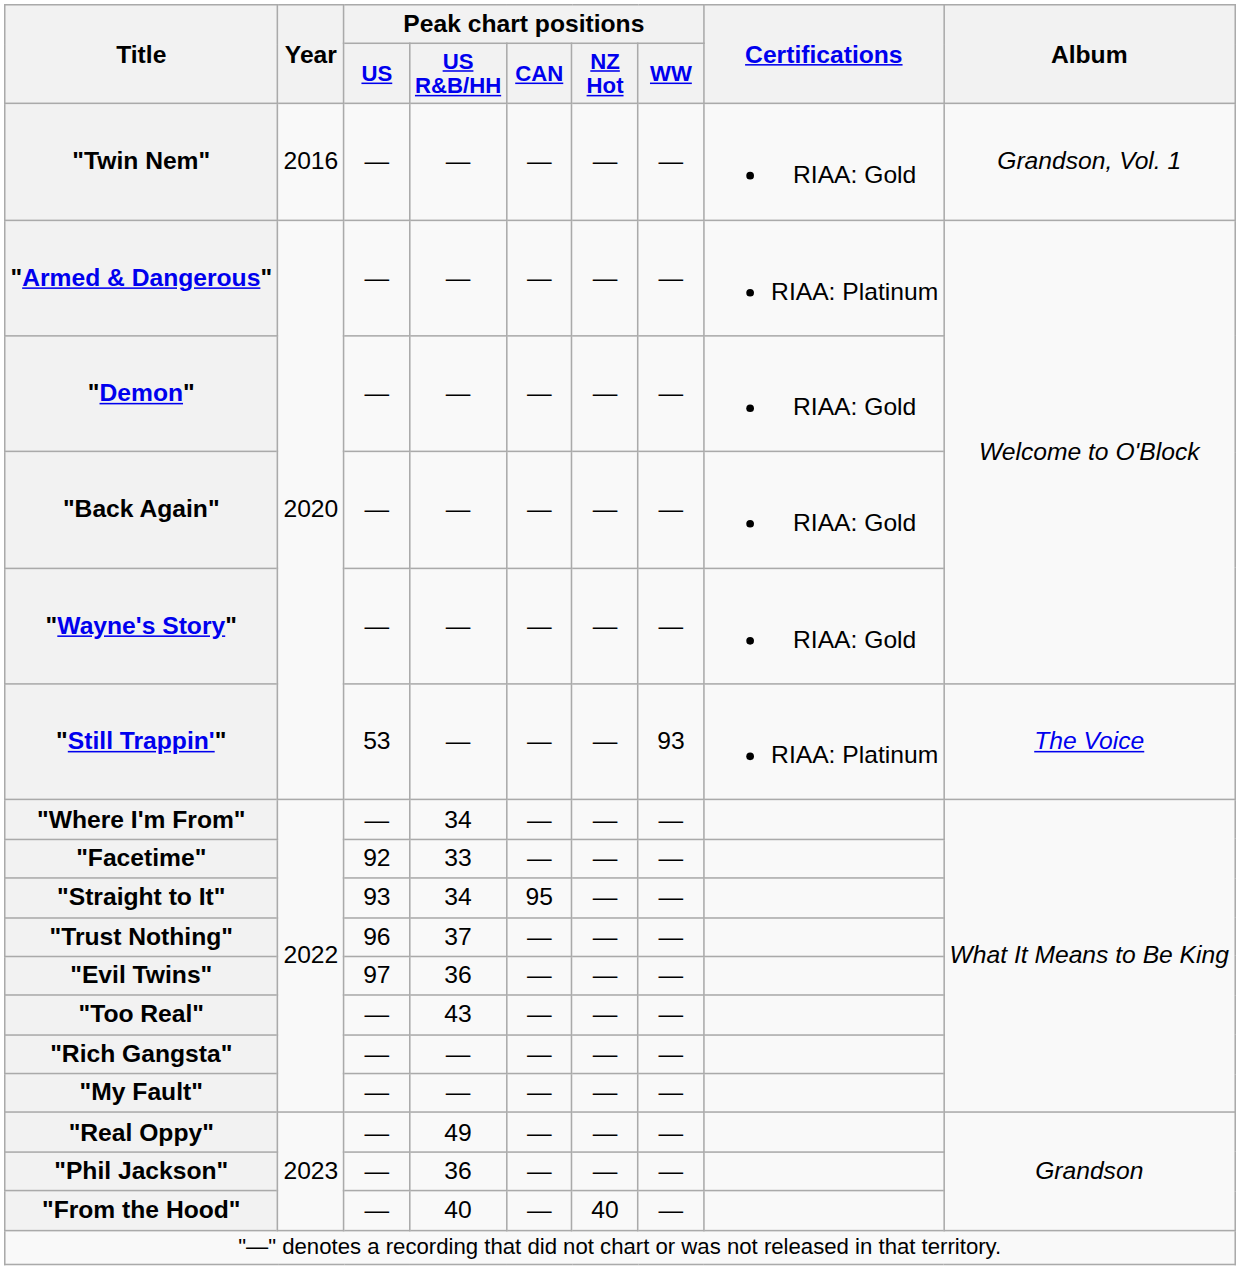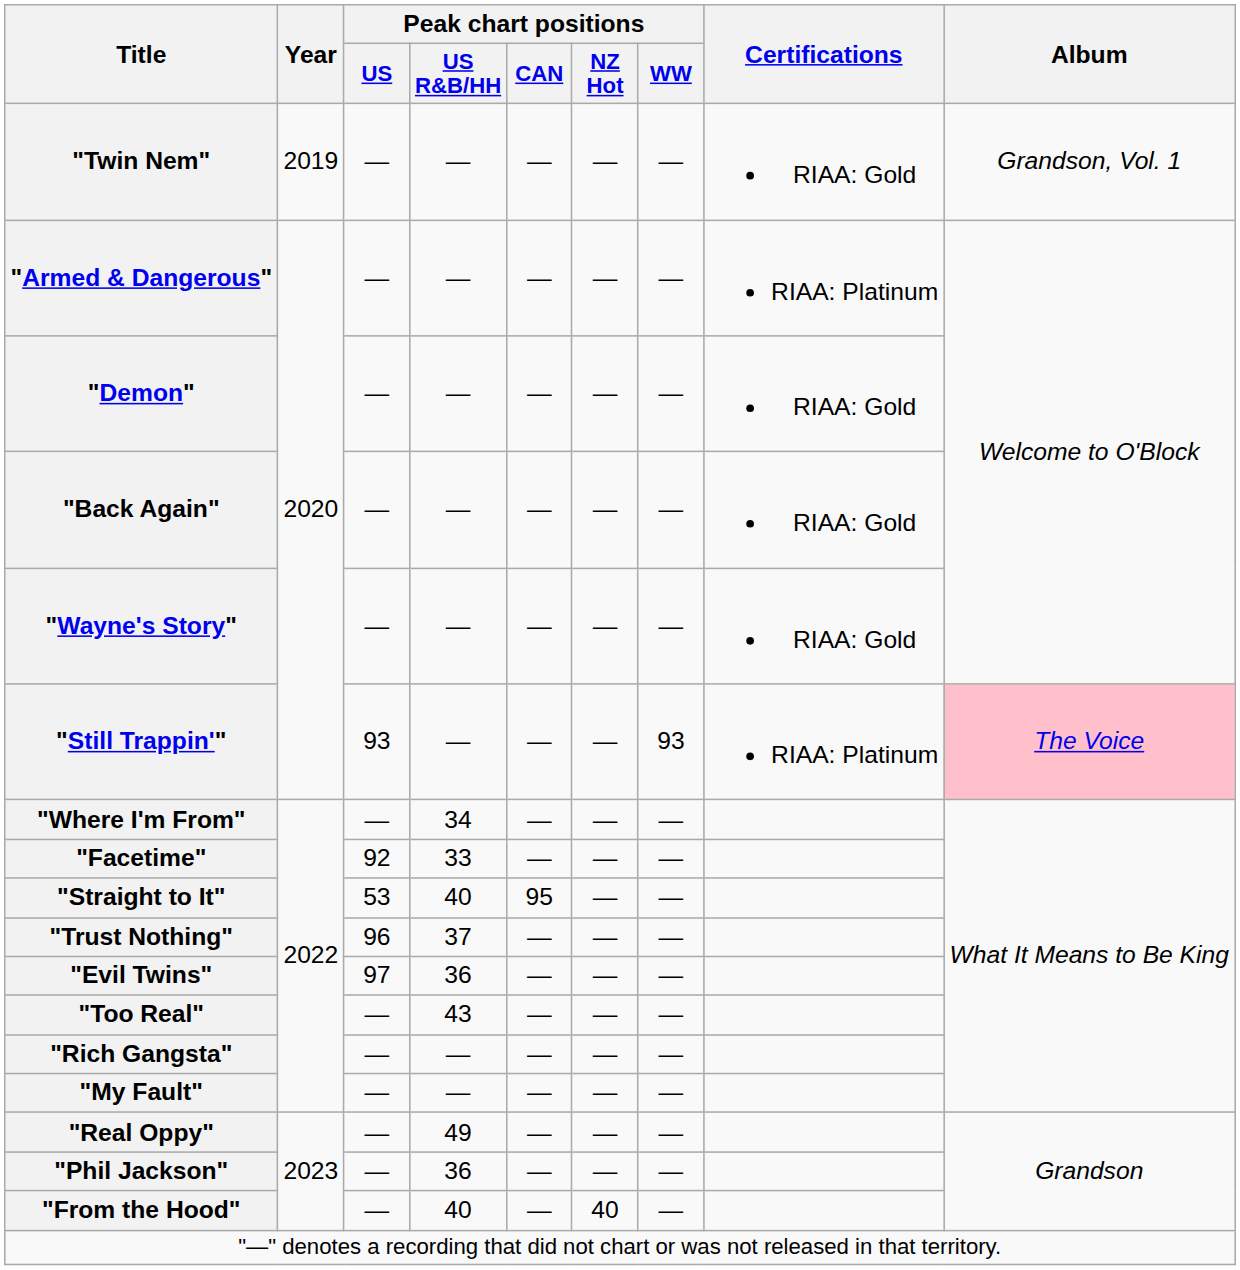"Twin Nem" | Year: 2016 -> 2019
"Still Trappin'" | Peak chart positions / US: 53 -> 93
"Still Trappin'" | Album: no background -> pink background
"Straight to It" | Peak chart positions / US: 93 -> 53
"Straight to It" | Peak chart positions / US R&B/HH: 34 -> 40
